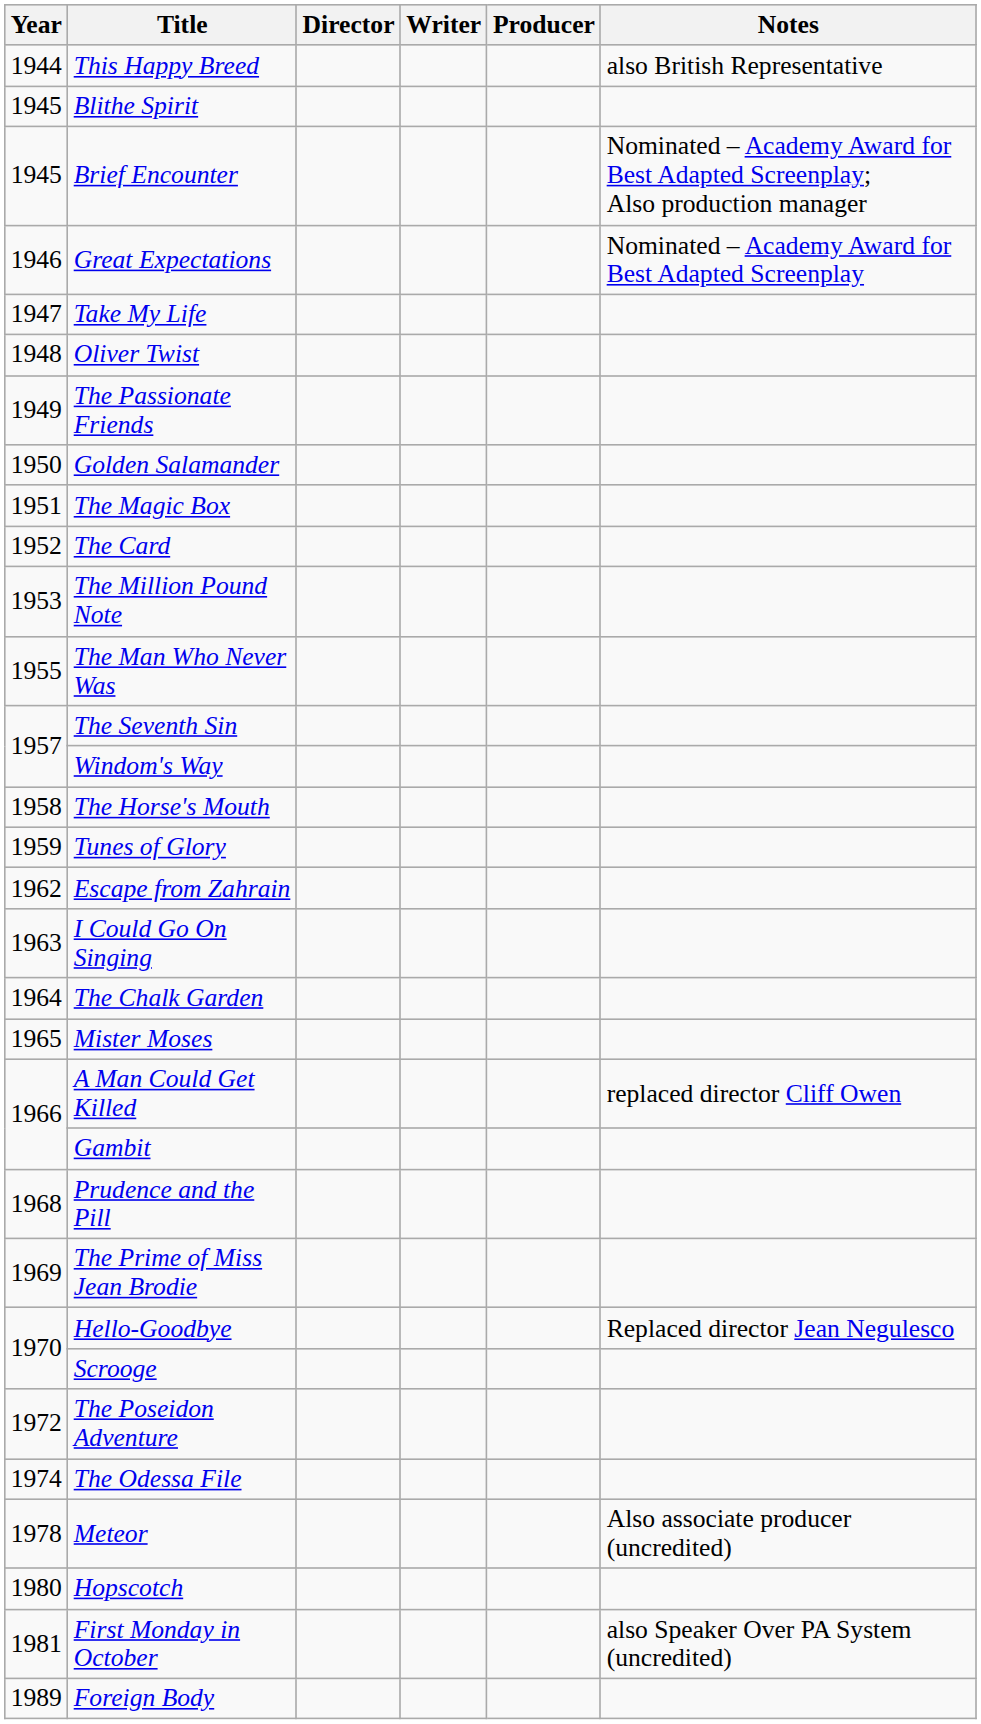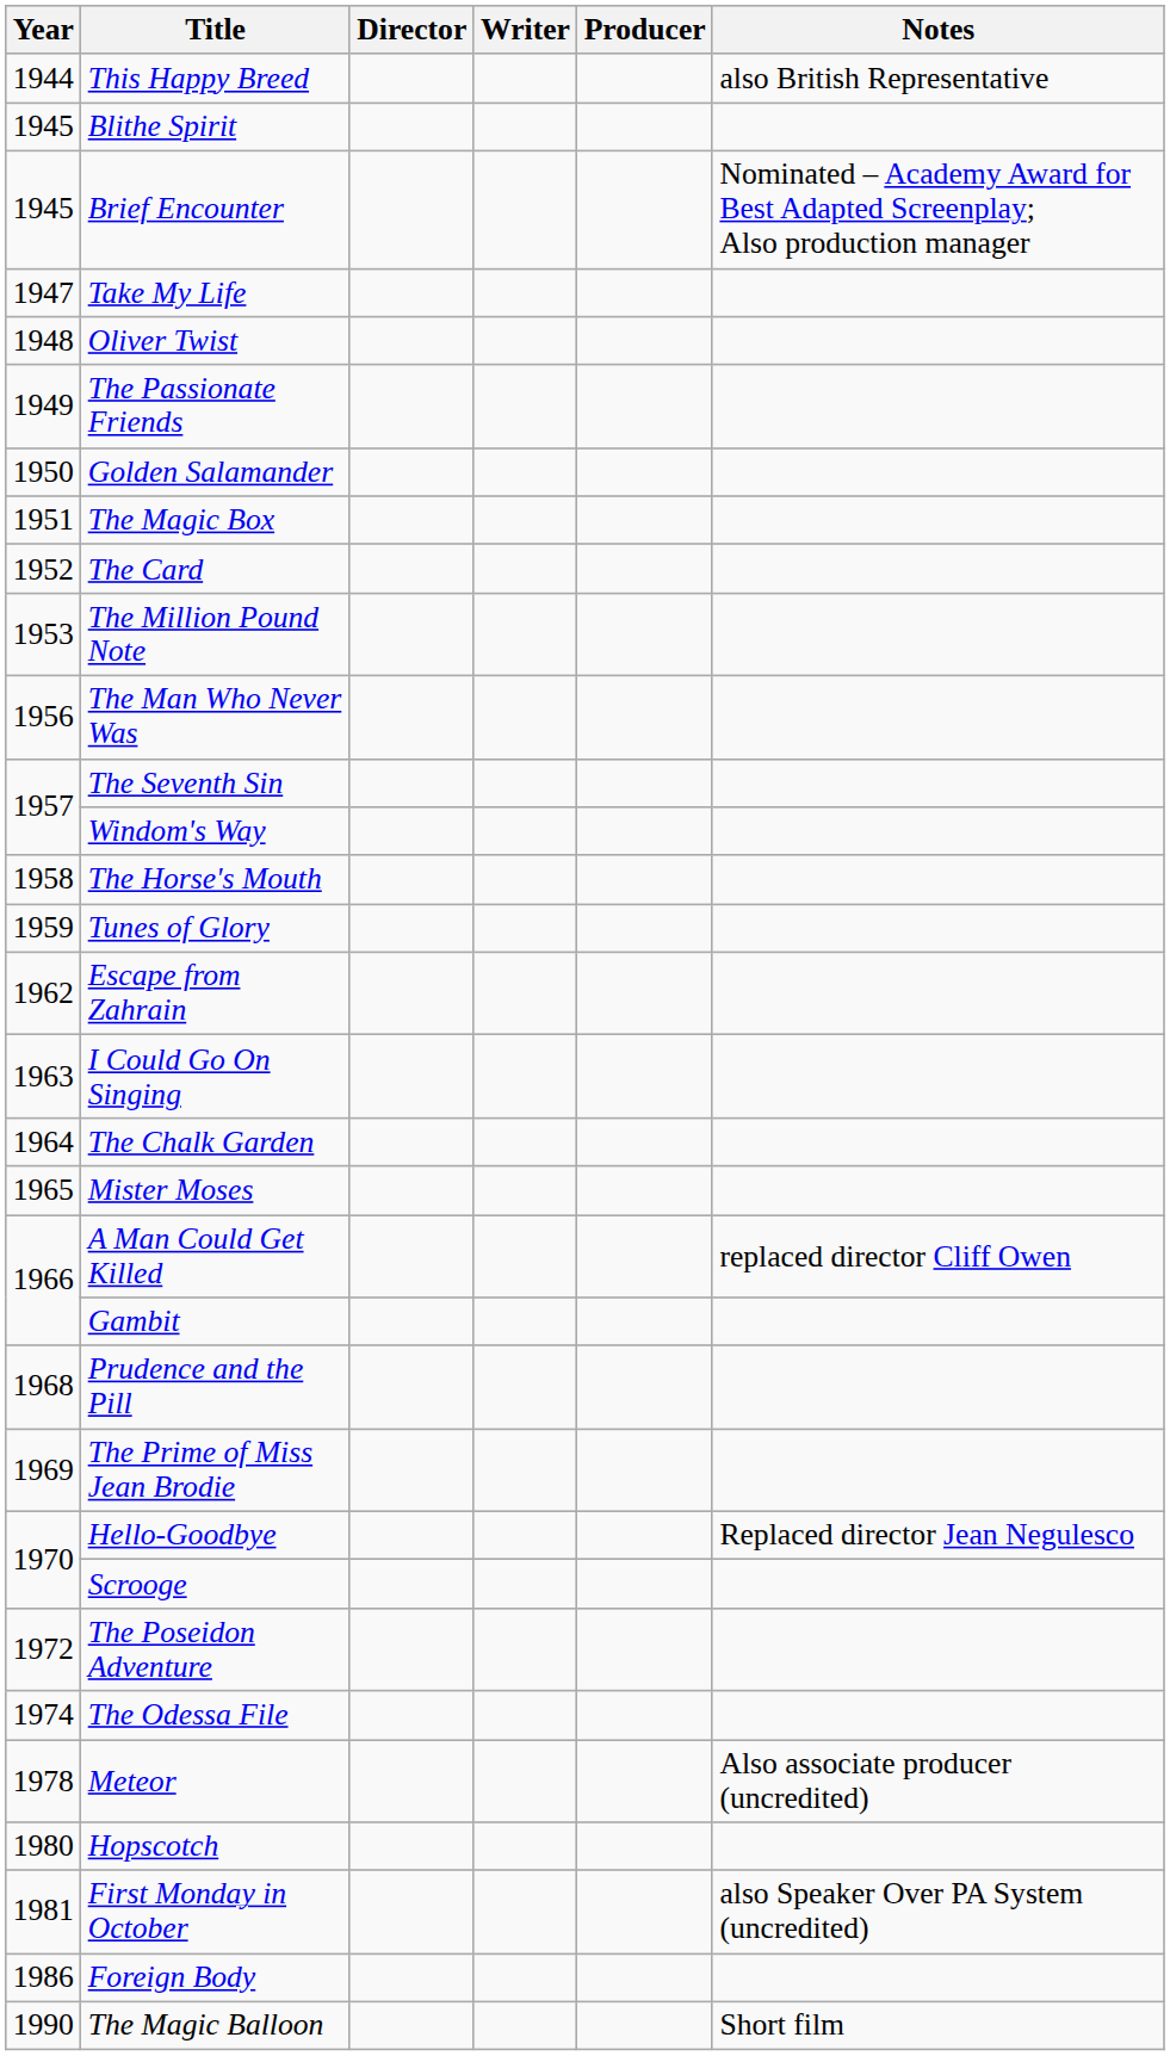- row: 1946 | Great Expectations | Nominated – Academy Award for Best Adapted Screenplay
The Man Who Never Was | Year: 1955 -> 1956
Foreign Body | Year: 1989 -> 1986
+ row: 1990 | The Magic Balloon | Short film
